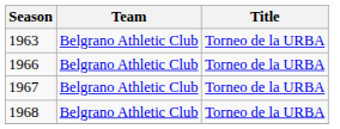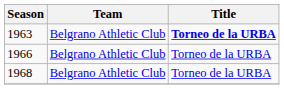1963 | Title: normal -> bold
- row: 1967 | Belgrano Athletic Club | Torneo de la URBA
